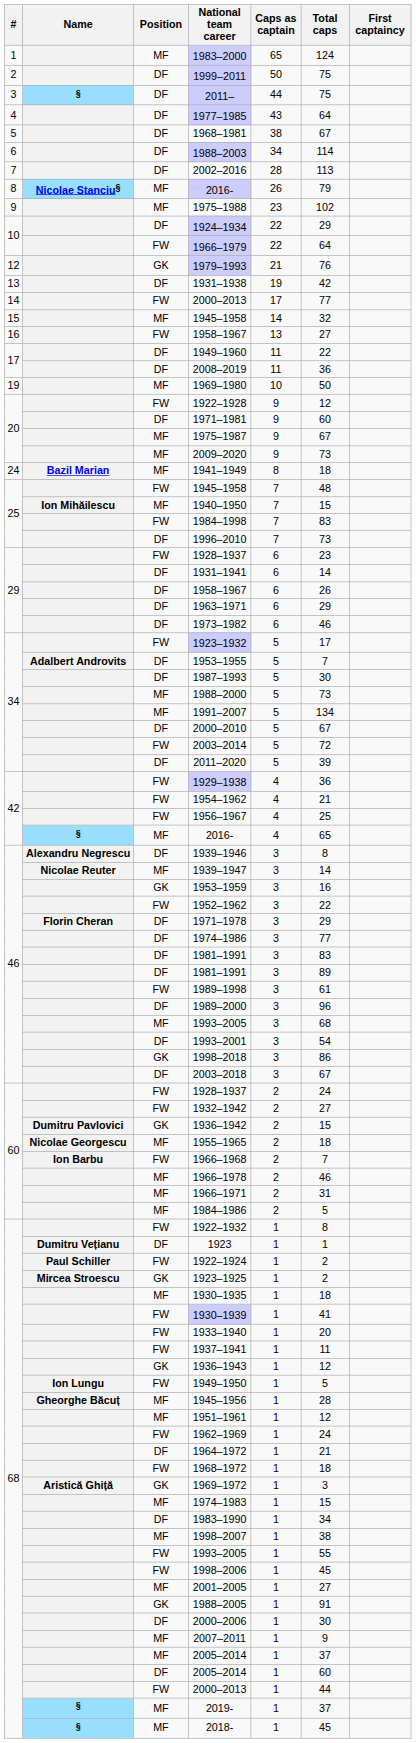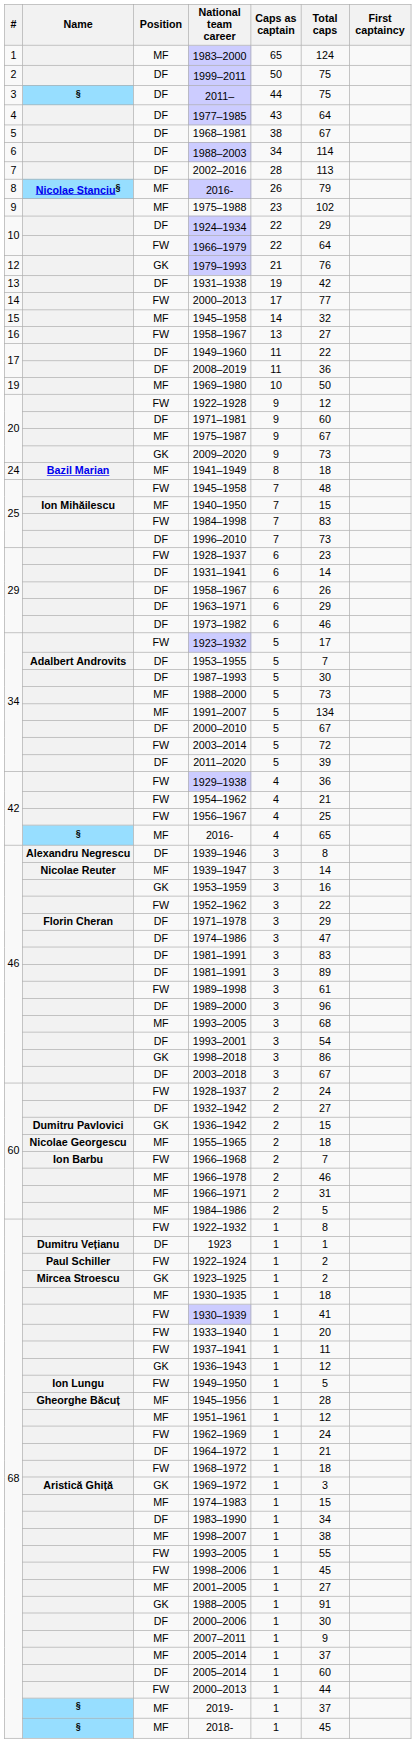2009–2020 | Position: MF -> GK
1974–1986 | Total caps: 77 -> 47
1932–1942 | Position: FW -> DF
